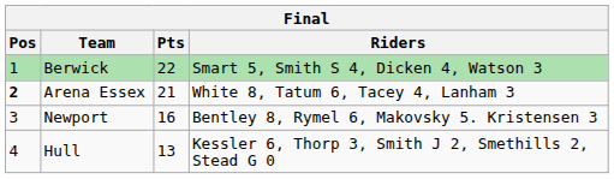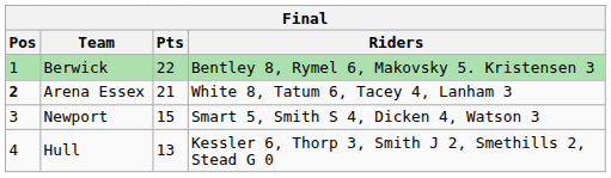Berwick | Riders: Smart 5, Smith S 4, Dicken 4, Watson 3 -> Bentley 8, Rymel 6, Makovsky 5. Kristensen 3
Newport | Pts: 16 -> 15
Newport | Riders: Bentley 8, Rymel 6, Makovsky 5. Kristensen 3 -> Smart 5, Smith S 4, Dicken 4, Watson 3
